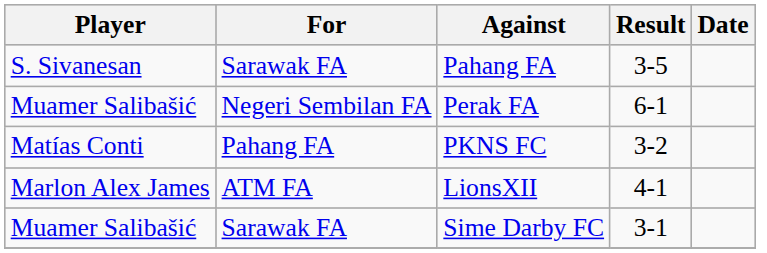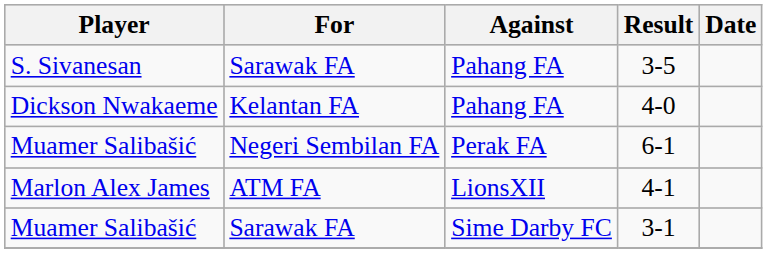+ row: Dickson Nwakaeme | Kelantan FA | Pahang FA | 4-0
- row: Matías Conti | Pahang FA | PKNS FC | 3-2
